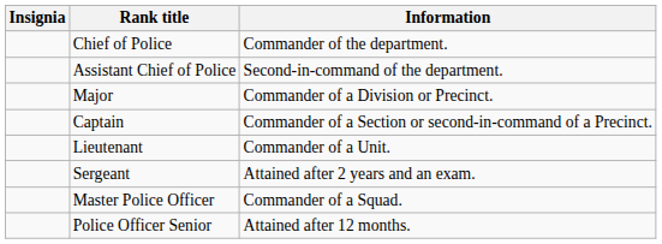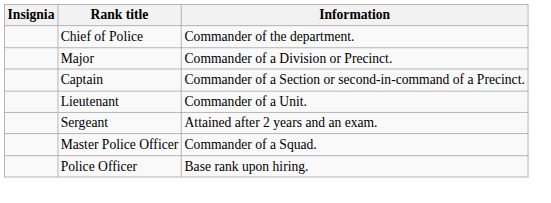- row: Assistant Chief of Police | Second-in-command of the department.
- row: Police Officer Senior | Attained after 12 months.
+ row: Police Officer | Base rank upon hiring.
